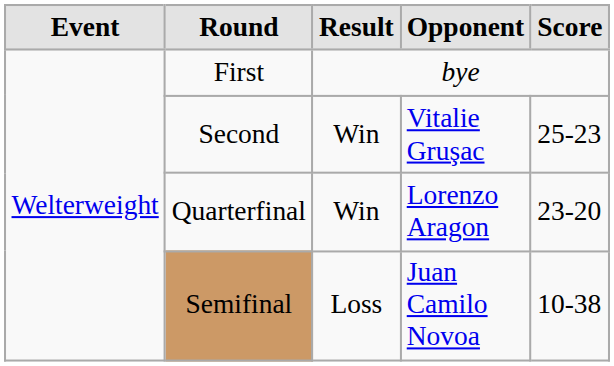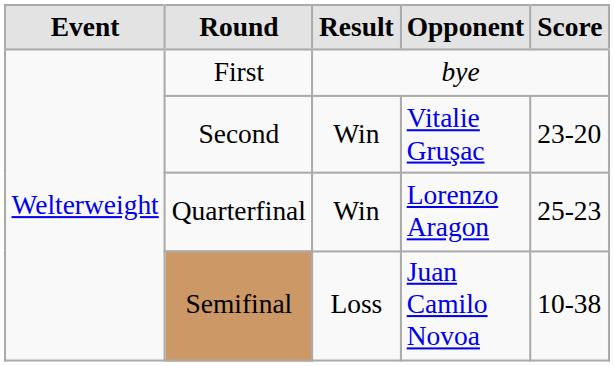Second | Score: 25-23 -> 23-20
Quarterfinal | Score: 23-20 -> 25-23
